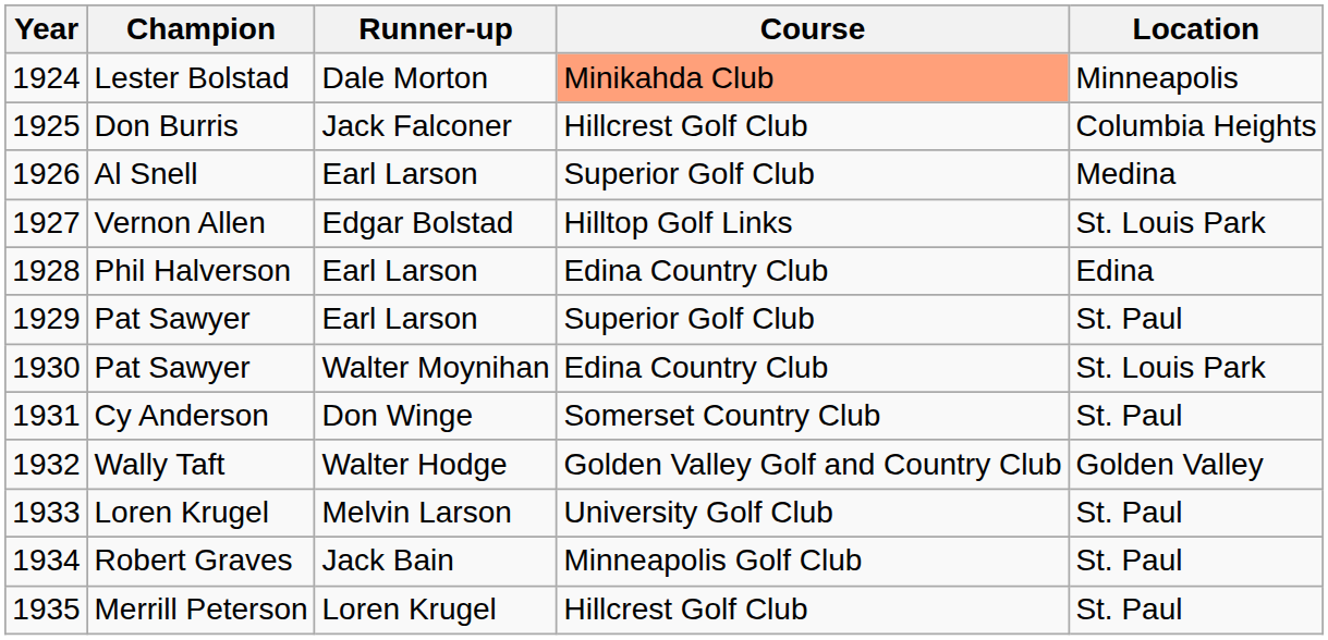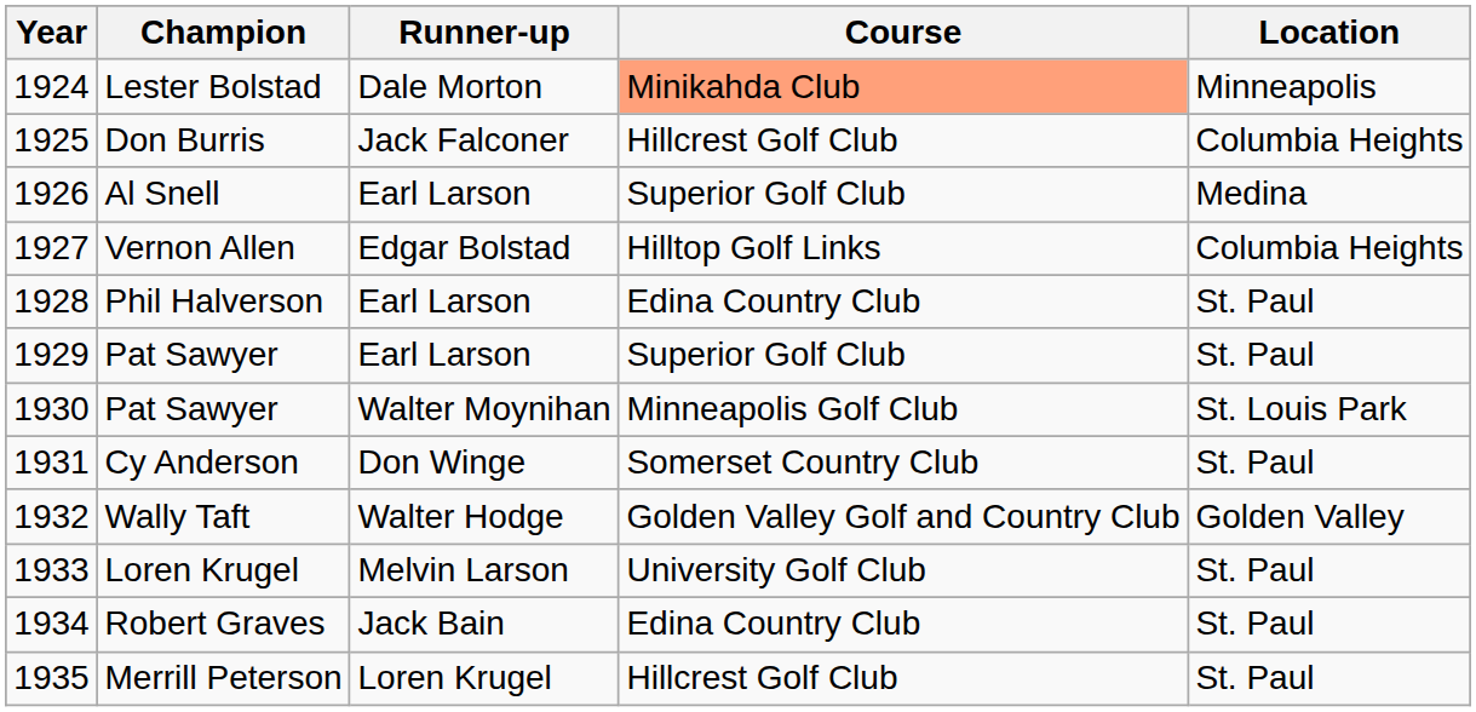Vernon Allen | Location: St. Louis Park -> Columbia Heights
Phil Halverson | Location: Edina -> St. Paul
1930 / Pat Sawyer | Course: Edina Country Club -> Minneapolis Golf Club
Robert Graves | Course: Minneapolis Golf Club -> Edina Country Club
